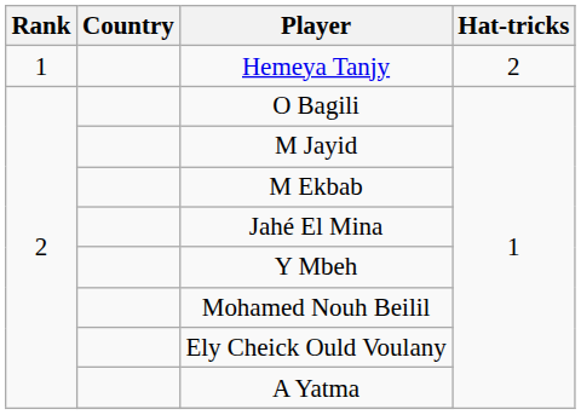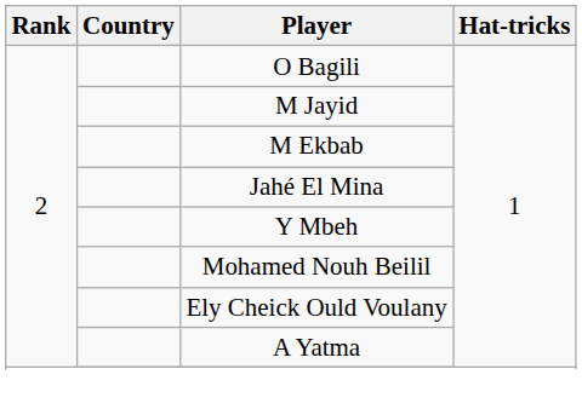- row: 1 | Hemeya Tanjy | 2
